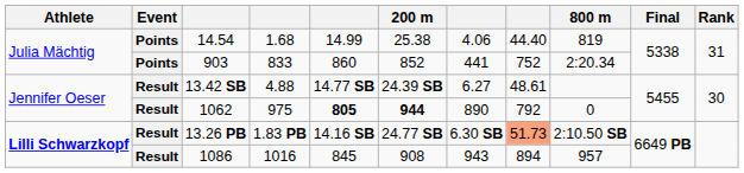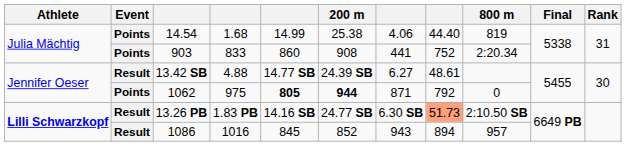903 | 200 m: 852 -> 908
1062 | Event: Result -> Points
1062 | column 7: 890 -> 871
1086 | 200 m: 908 -> 852
